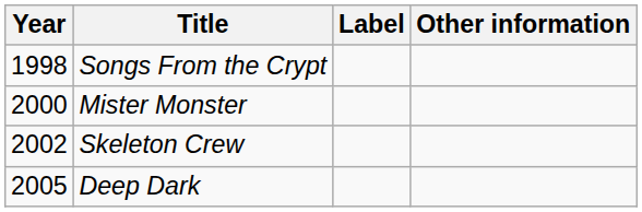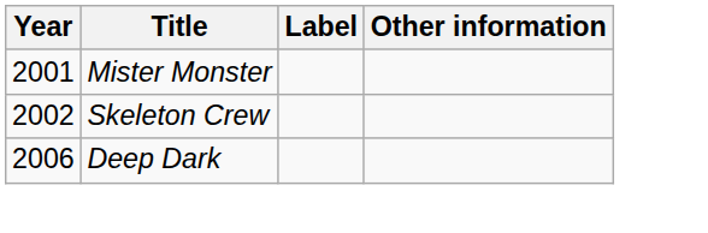- row: 1998 | Songs From the Crypt
Mister Monster | Year: 2000 -> 2001
Deep Dark | Year: 2005 -> 2006
